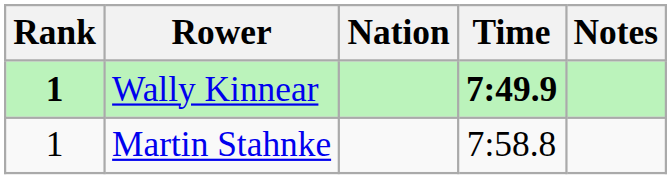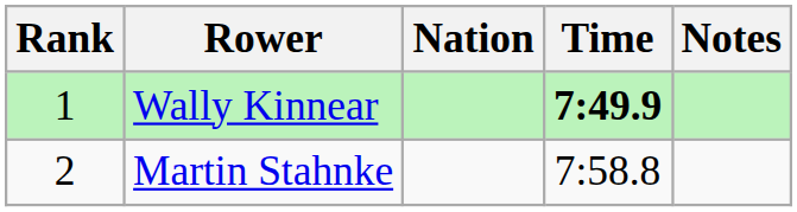Wally Kinnear | Rank: bold -> normal
Martin Stahnke | Rank: 1 -> 2
